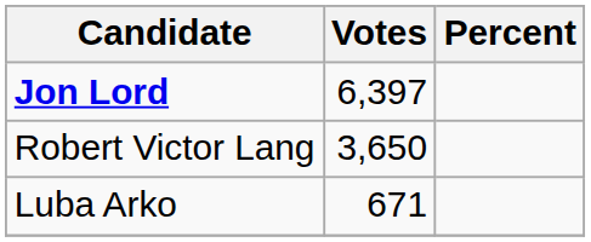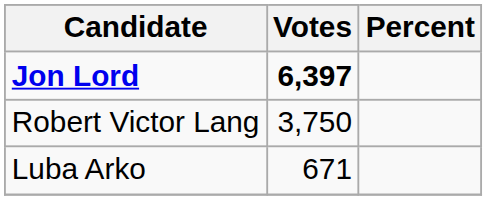Jon Lord | Votes: normal -> bold
Robert Victor Lang | Votes: 3,650 -> 3,750
